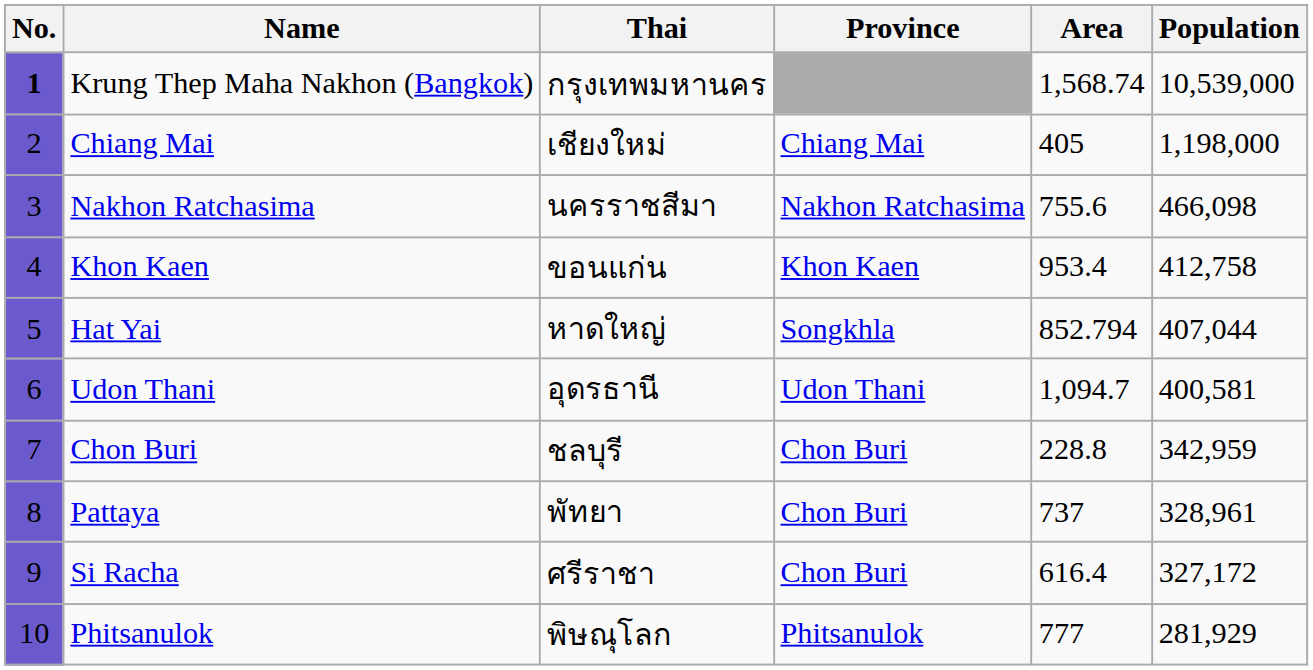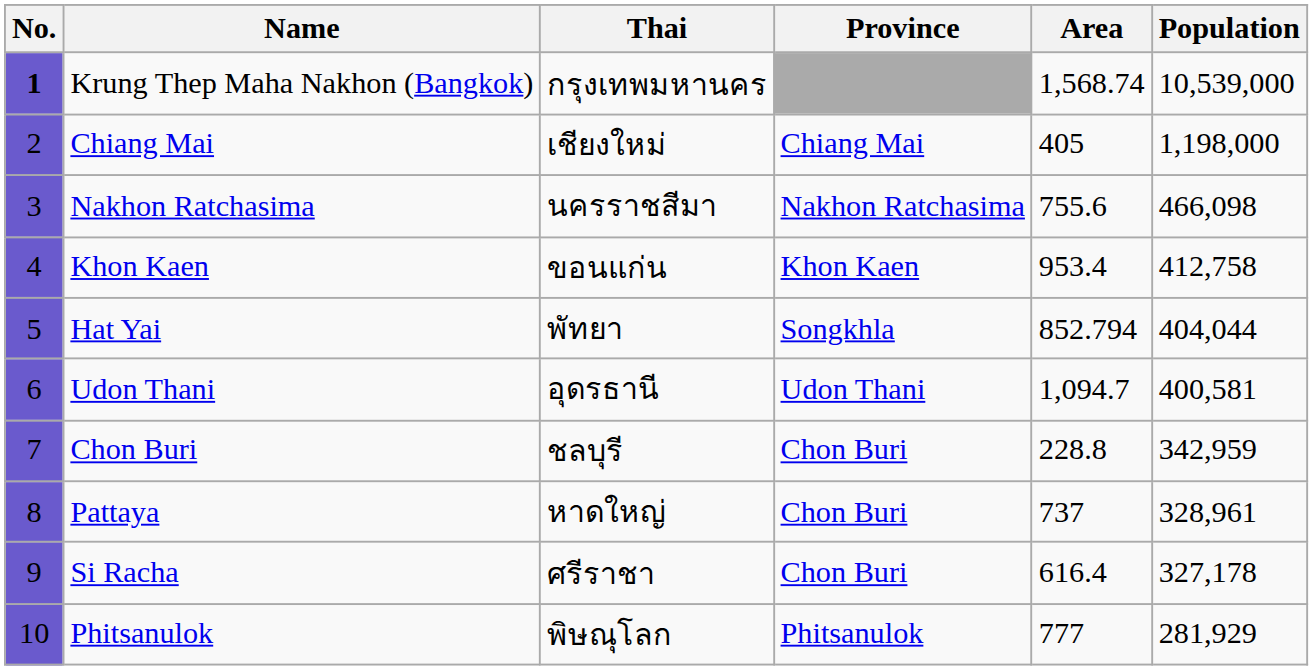Hat Yai | Thai: หาดใหญ่ -> พัทยา
Hat Yai | Population: 407,044 -> 404,044
Pattaya | Thai: พัทยา -> หาดใหญ่
Si Racha | Population: 327,172 -> 327,178
